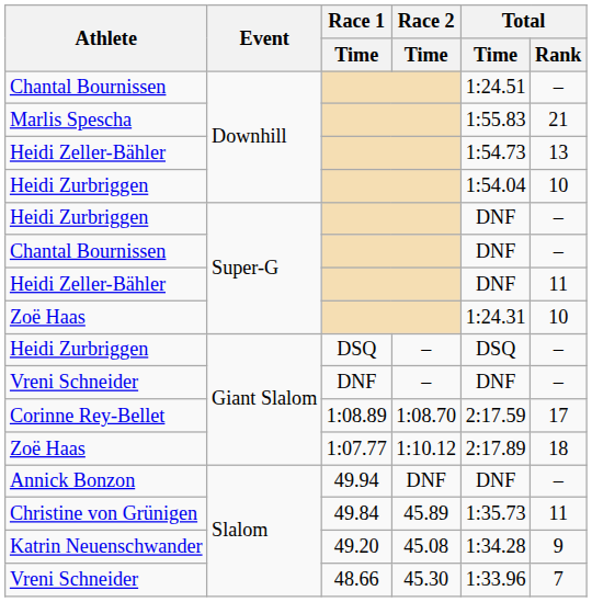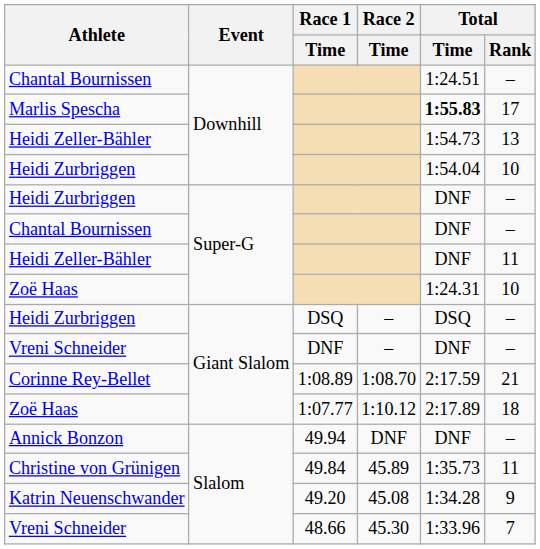Marlis Spescha | Total / Time: normal -> bold
Marlis Spescha | Total / Rank: 21 -> 17
Corinne Rey-Bellet | Total / Rank: 17 -> 21
